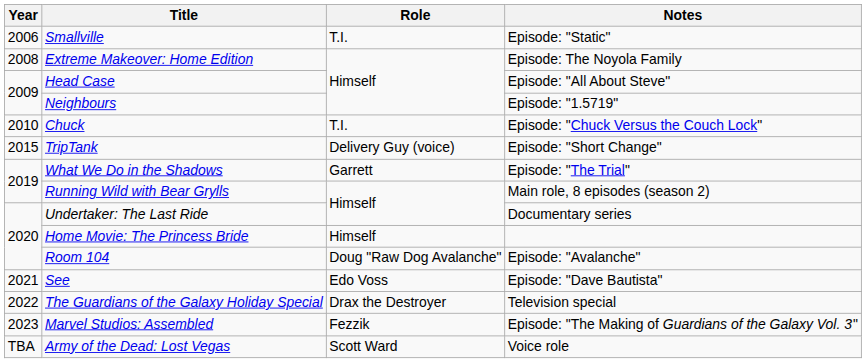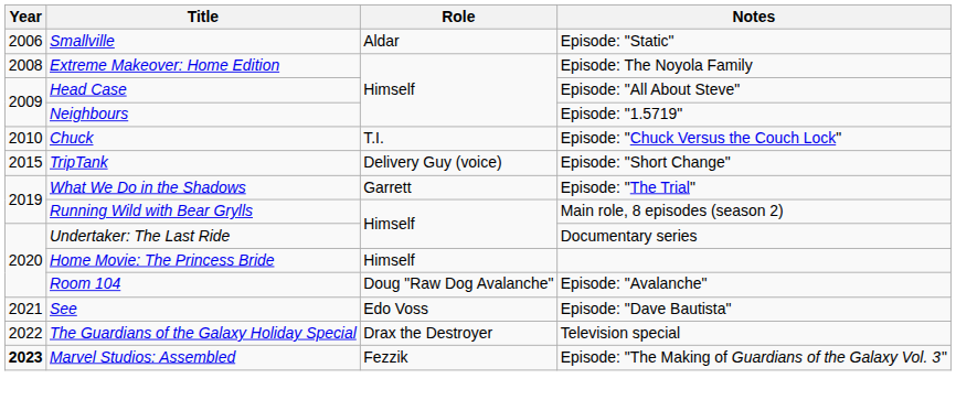Smallville | Role: T.I. -> Aldar
Marvel Studios: Assembled | Year: normal -> bold
- row: TBA | Army of the Dead: Lost Vegas | Scott Ward | Voice role
